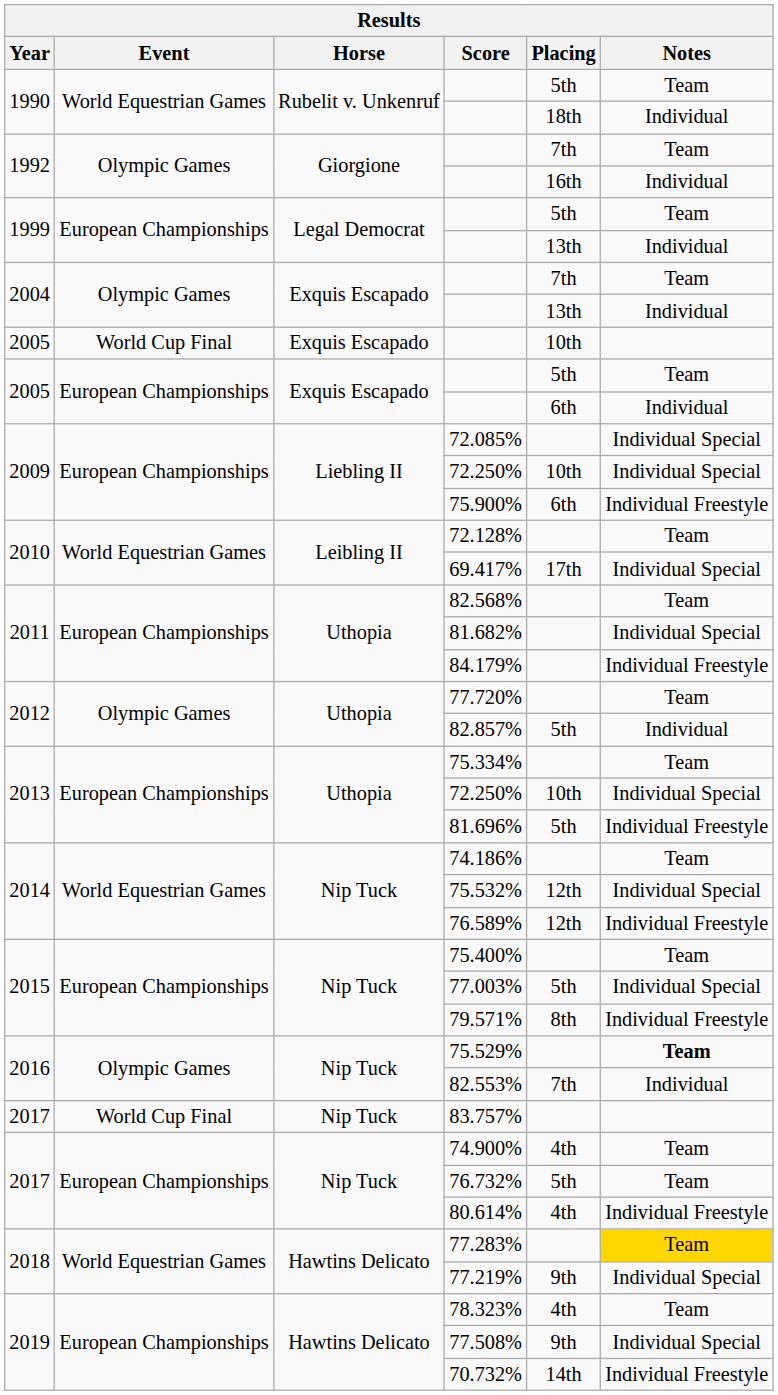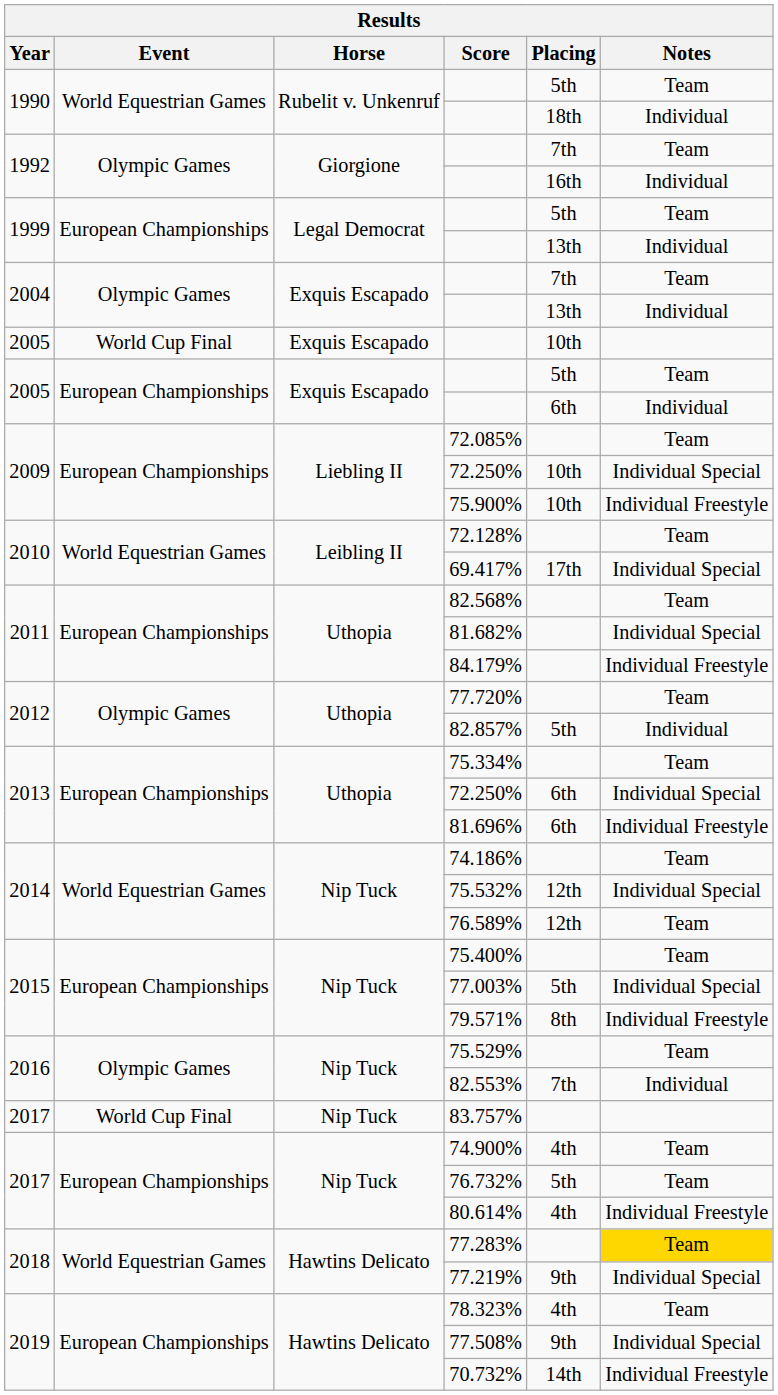72.085% | Notes: Individual Special -> Team
75.900% | Placing: 6th -> 10th
2013 / 72.250% | Placing: 10th -> 6th
81.696% | Placing: 5th -> 6th
76.589% | Notes: Individual Freestyle -> Team
75.529% | Notes: bold -> normal
